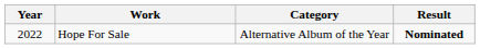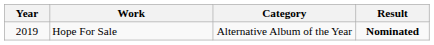Hope For Sale | Year: 2022 -> 2019
